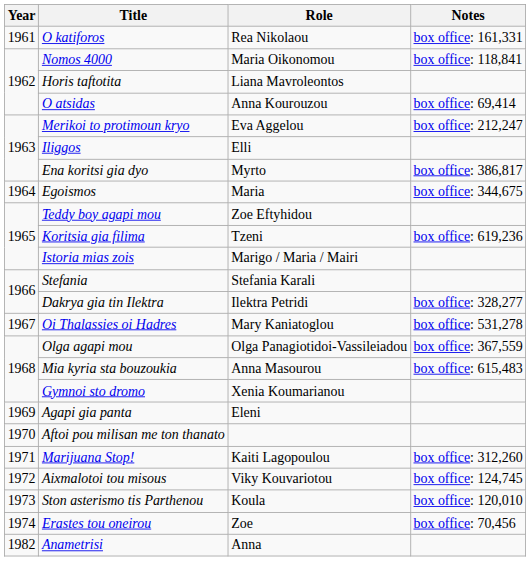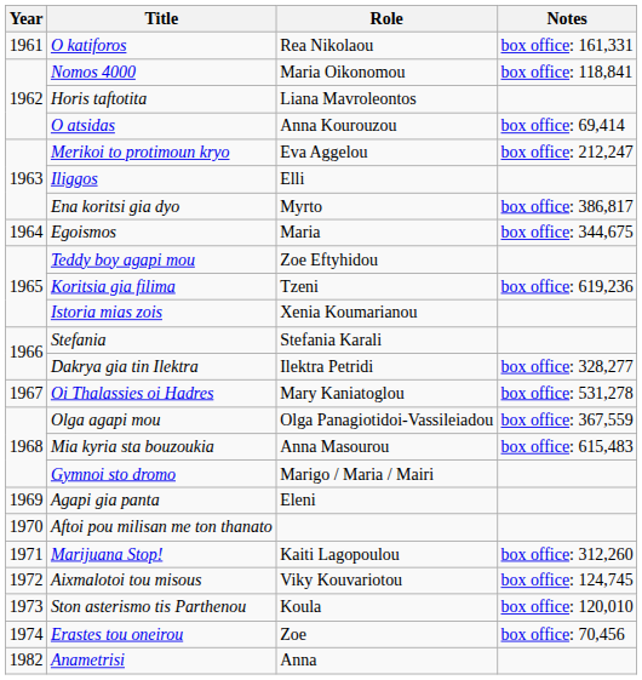Istoria mias zois | Role: Marigo / Maria / Mairi -> Xenia Koumarianou
Gymnoi sto dromo | Role: Xenia Koumarianou -> Marigo / Maria / Mairi
